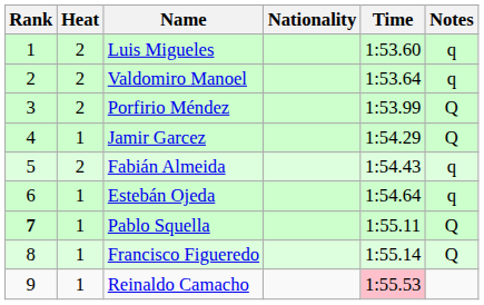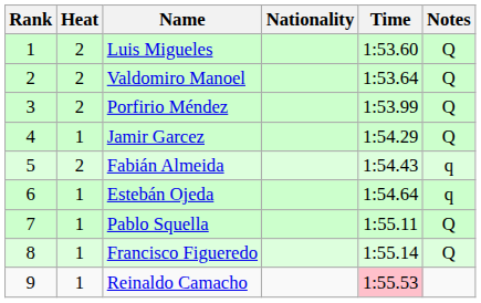Luis Migueles | Notes: q -> Q
Valdomiro Manoel | Notes: q -> Q
Pablo Squella | Rank: bold -> normal
